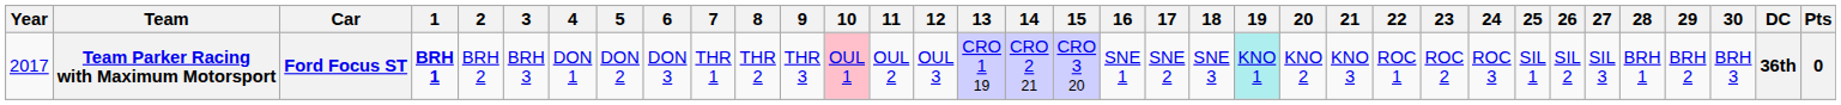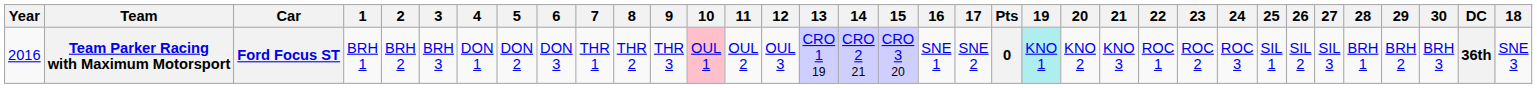columns swapped: 18 <-> Pts
Team Parker Racing with Maximum Motorsport | Year: 2017 -> 2016
Team Parker Racing with Maximum Motorsport | 1: bold -> normal
